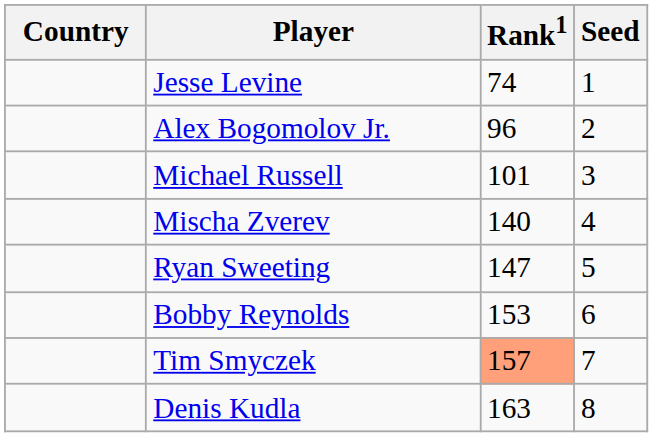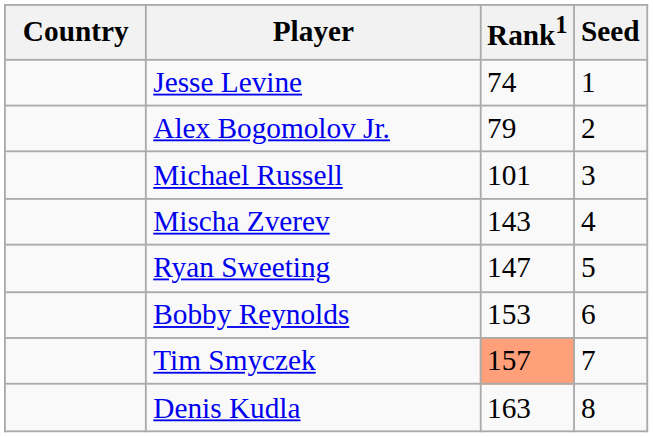Alex Bogomolov Jr. | Rank1: 96 -> 79
Mischa Zverev | Rank1: 140 -> 143
